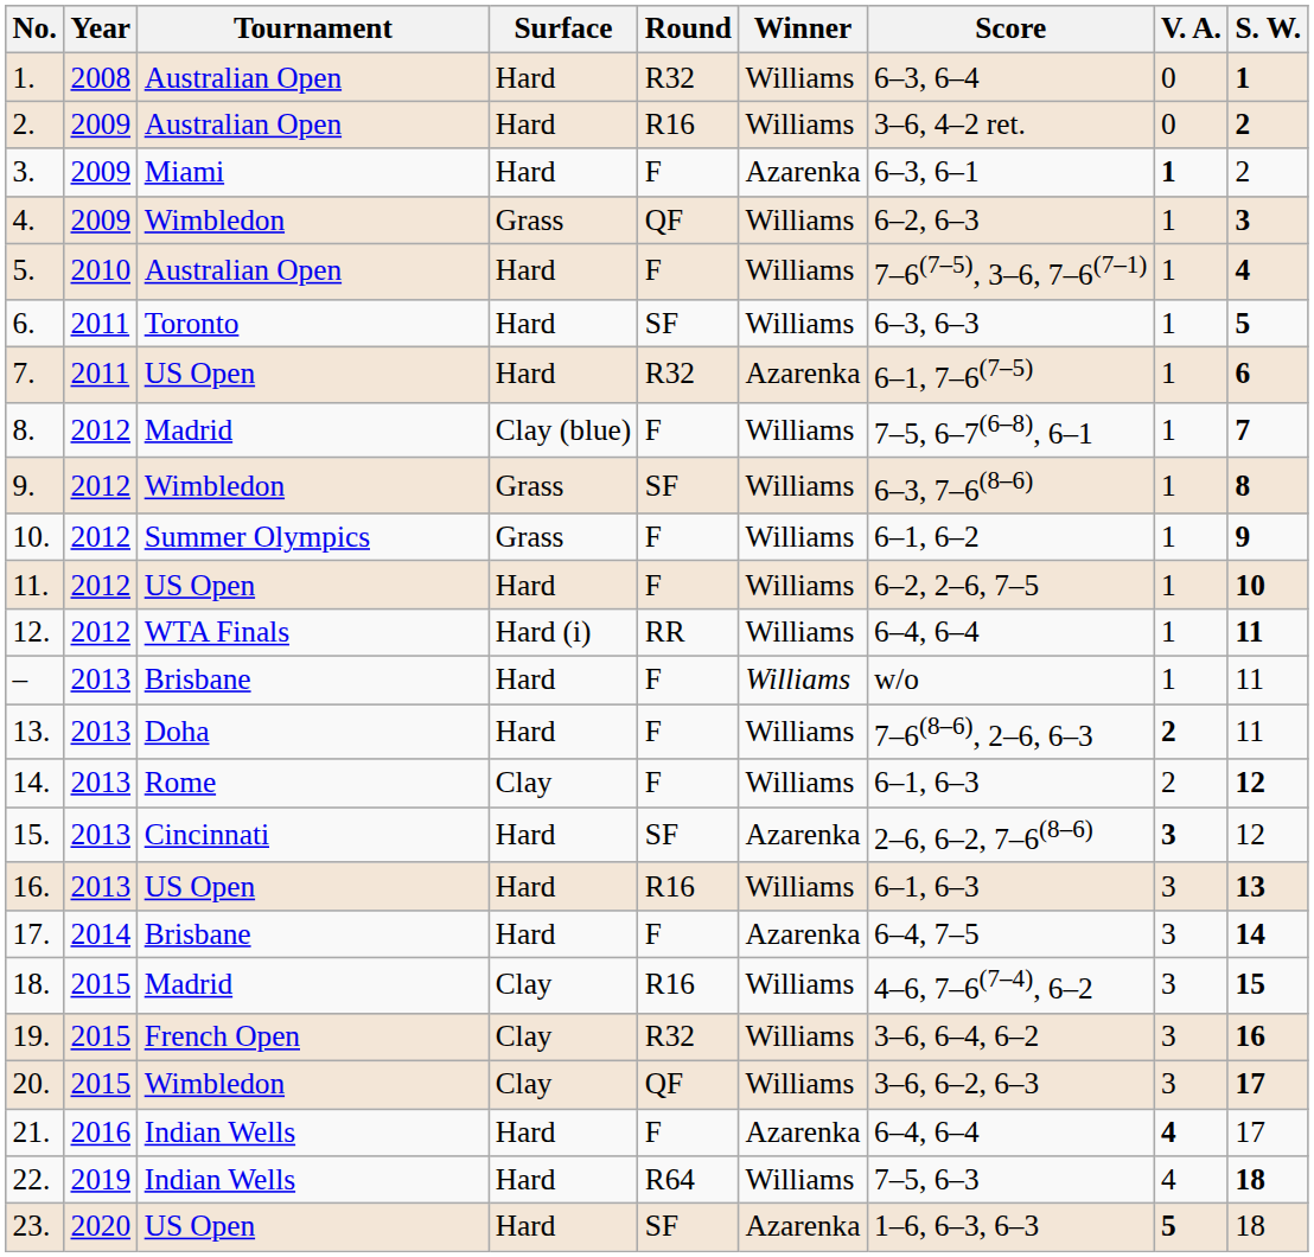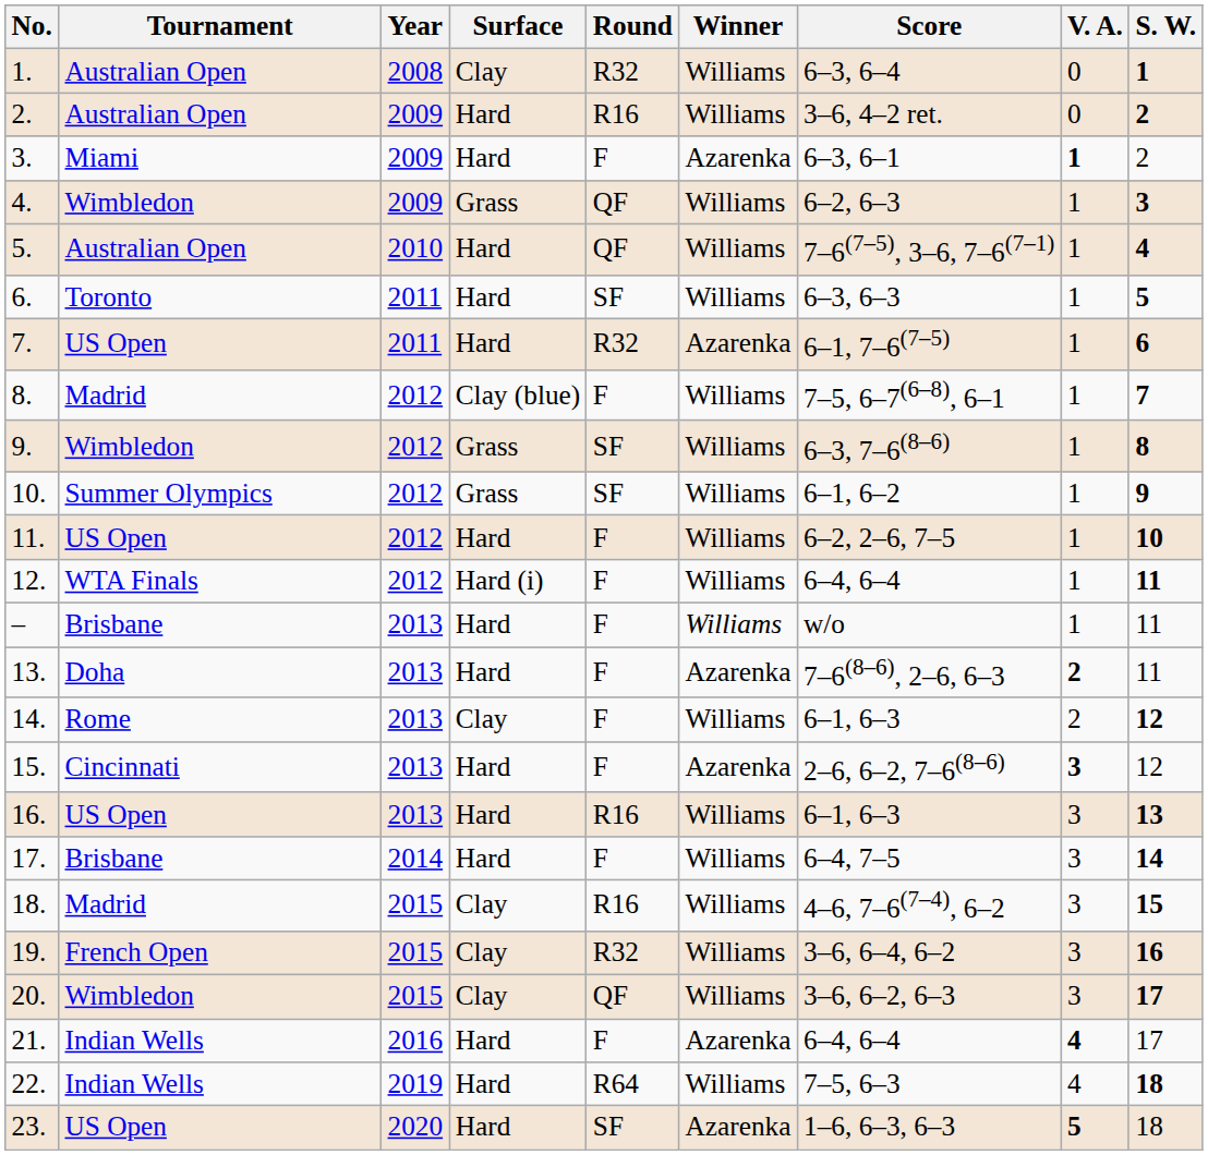columns swapped: Year <-> Tournament
1. | Surface: Hard -> Clay
5. | Round: F -> QF
10. | Round: F -> SF
12. | Round: RR -> F
13. | Winner: Williams -> Azarenka
15. | Round: SF -> F
17. | Winner: Azarenka -> Williams
